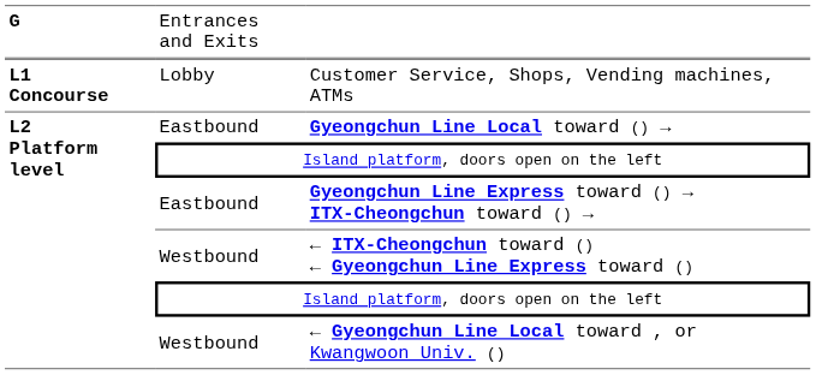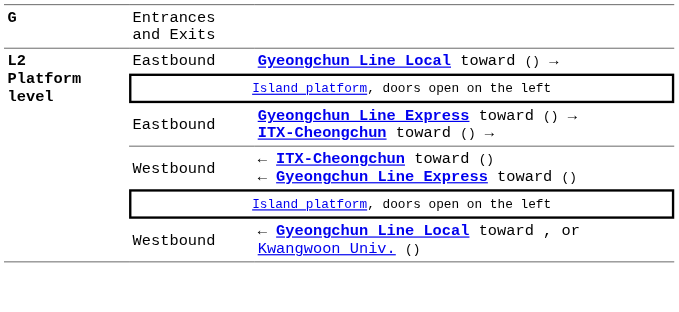- row: L1 Concourse | Lobby | Customer Service, Shops, Vending machines, ATMs
